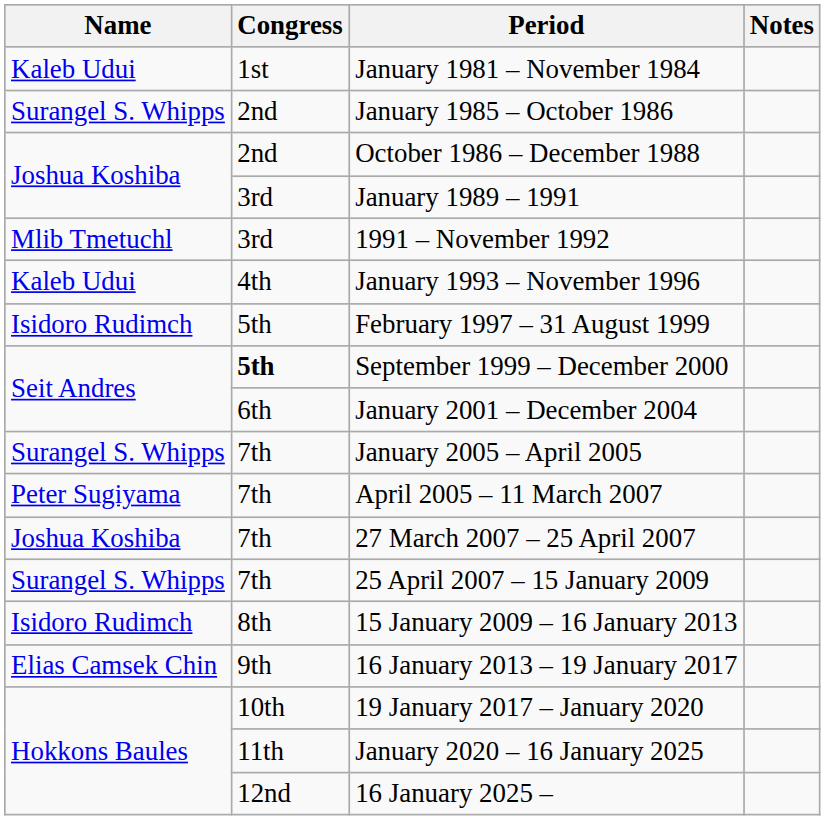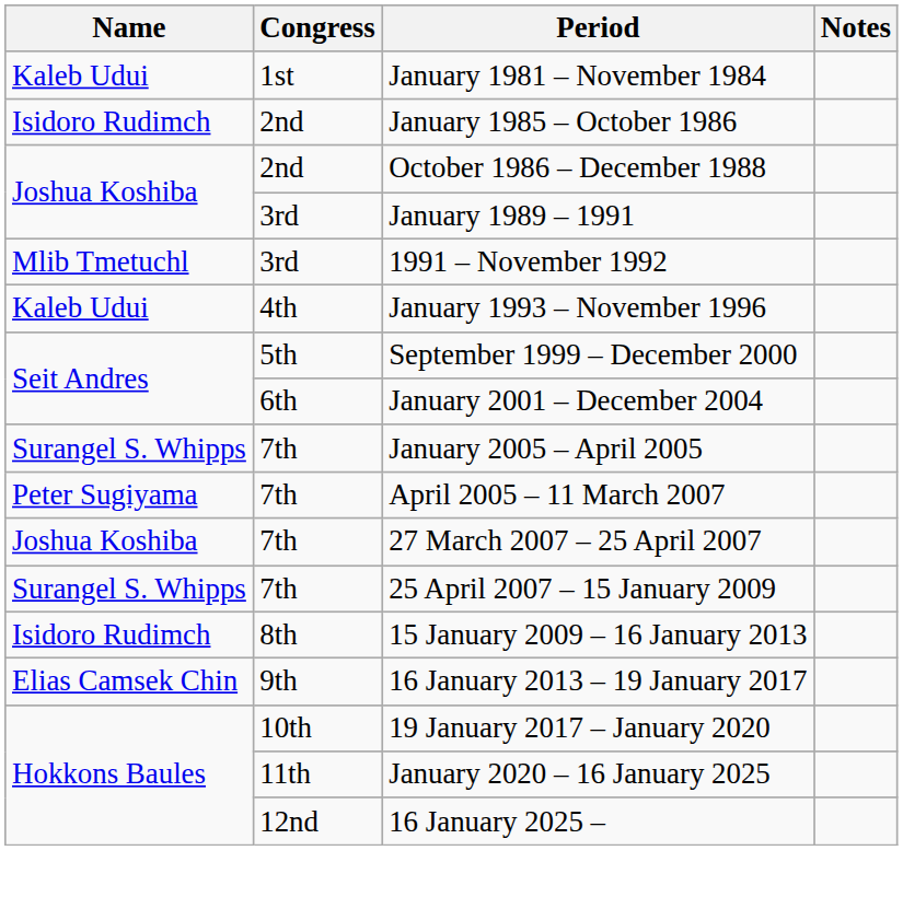January 1985 – October 1986 | Name: Surangel S. Whipps -> Isidoro Rudimch
- row: Isidoro Rudimch | 5th | February 1997 – 31 August 1999
September 1999 – December 2000 | Congress: bold -> normal
